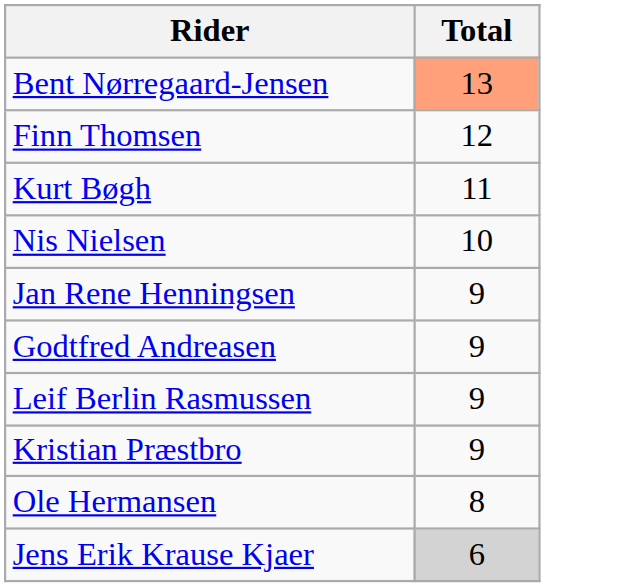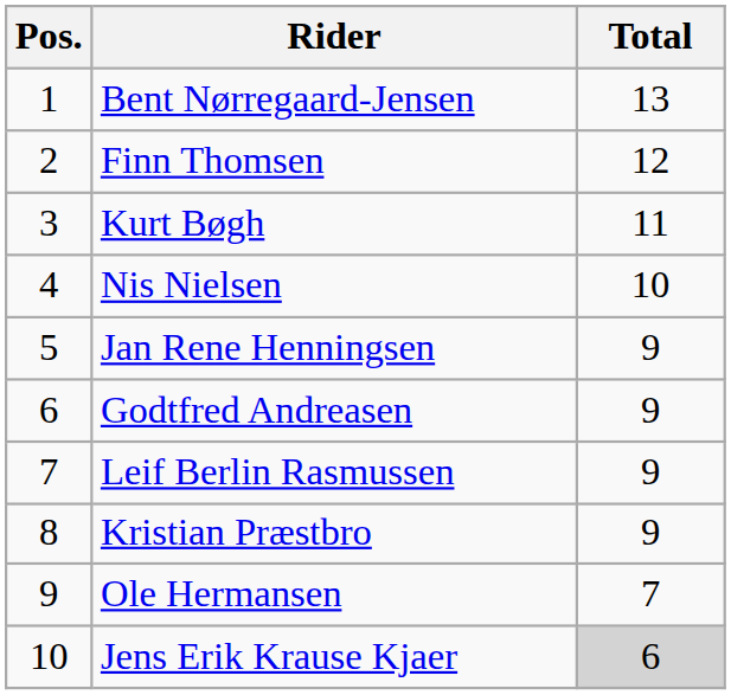+ column: Pos. | 1 | 2 | 3 | 4 | 5 | 6 | 7 | 8 | 9 | 10
Bent Nørregaard-Jensen | Total: lightsalmon background -> no background
Ole Hermansen | Total: 8 -> 7
